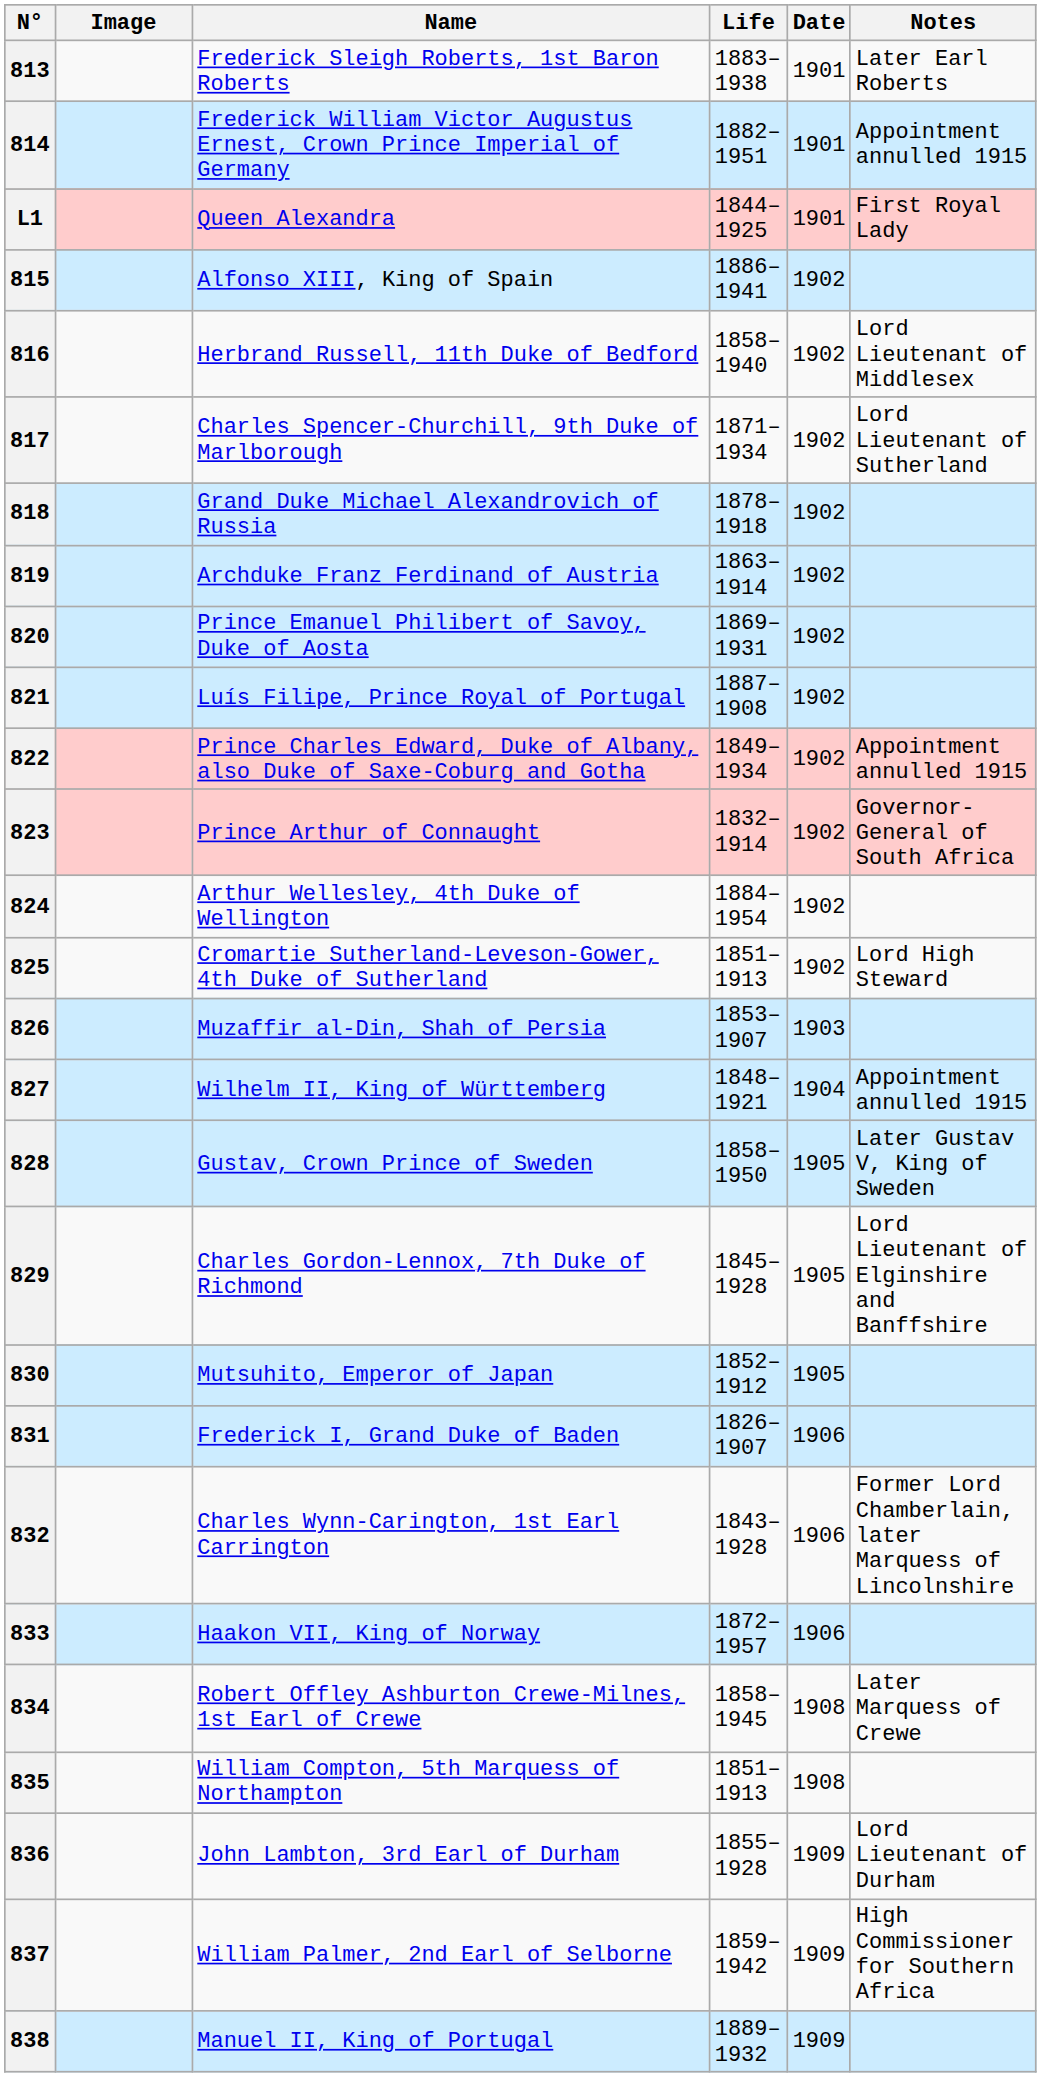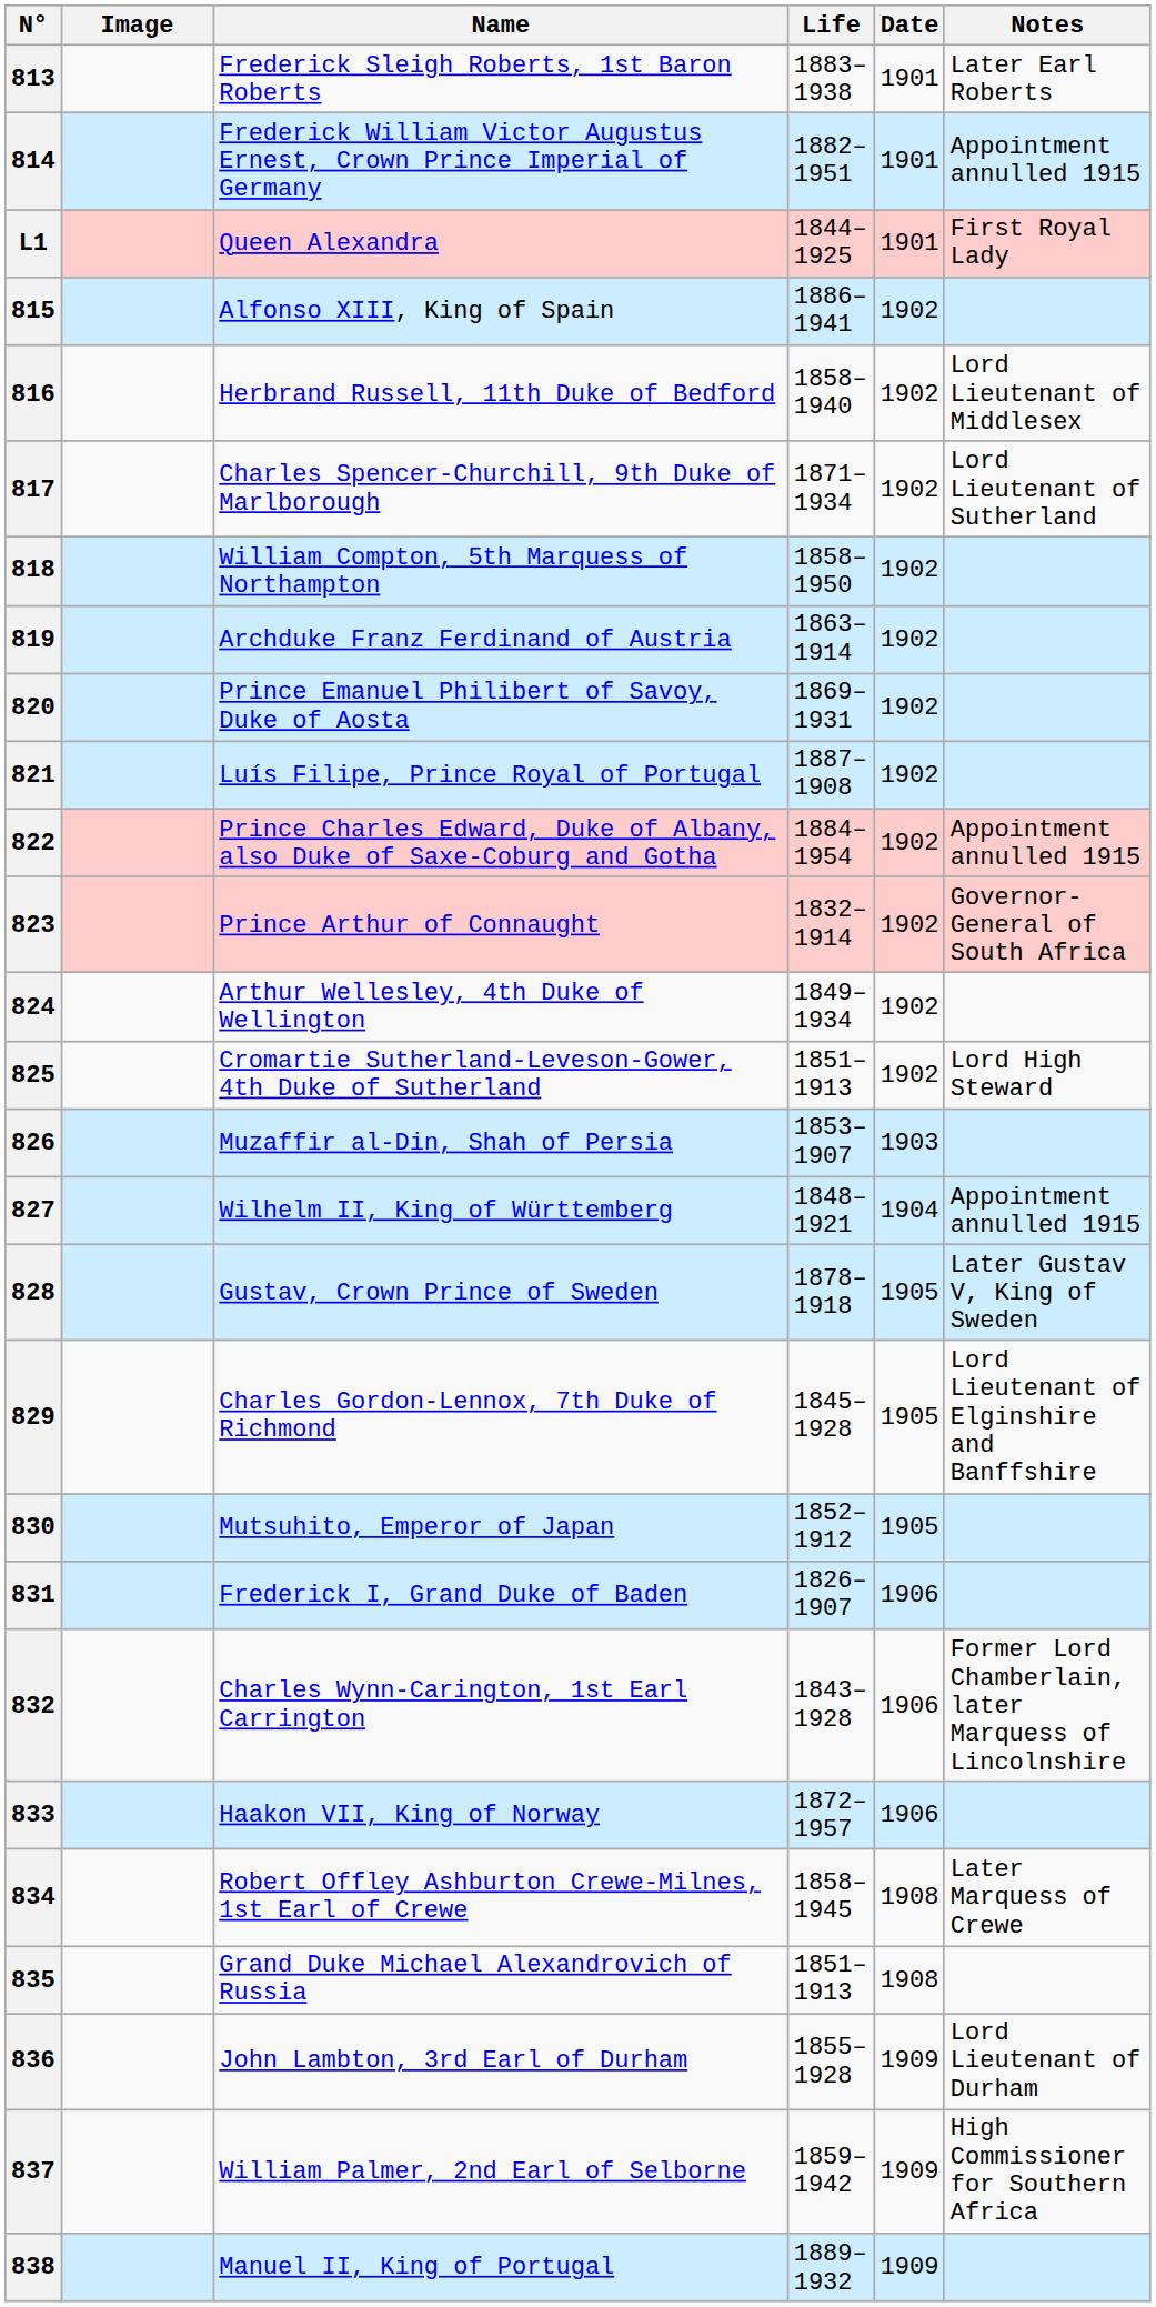818 | Name: Grand Duke Michael Alexandrovich of Russia -> William Compton, 5th Marquess of Northampton
818 | Life: 1878–1918 -> 1858–1950
822 | Life: 1849–1934 -> 1884–1954
824 | Life: 1884–1954 -> 1849–1934
828 | Life: 1858–1950 -> 1878–1918
835 | Name: William Compton, 5th Marquess of Northampton -> Grand Duke Michael Alexandrovich of Russia
